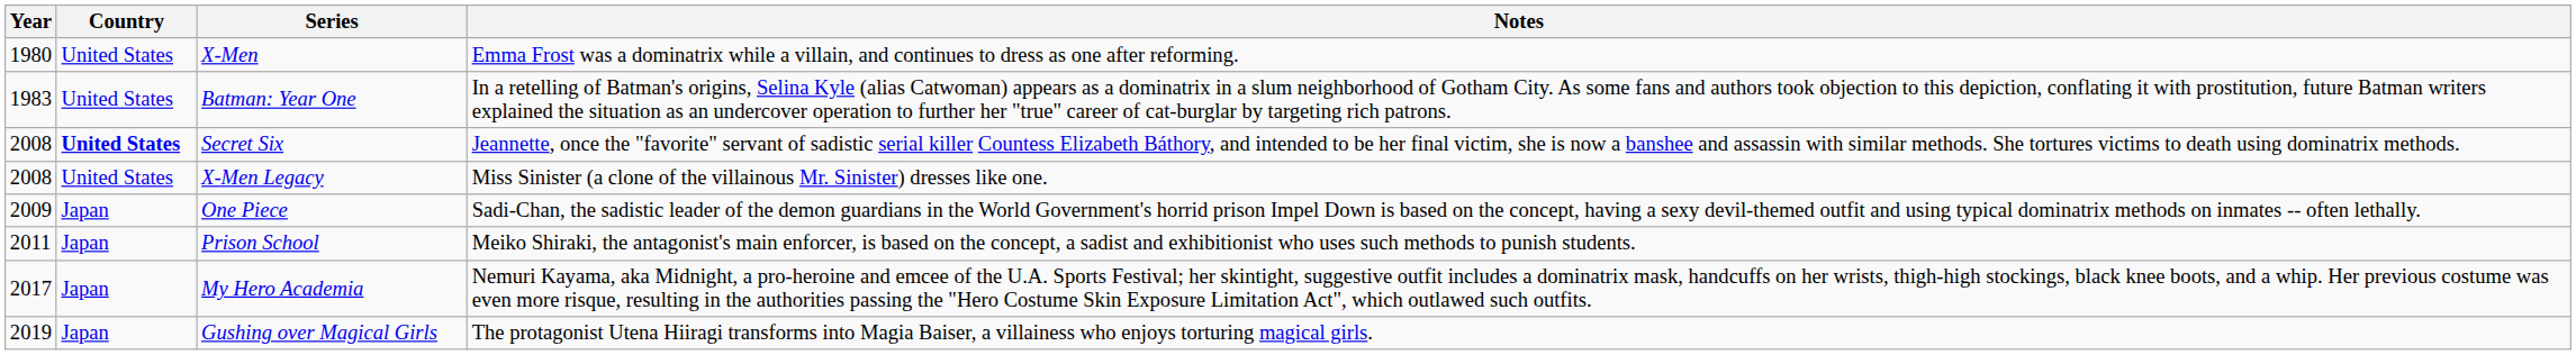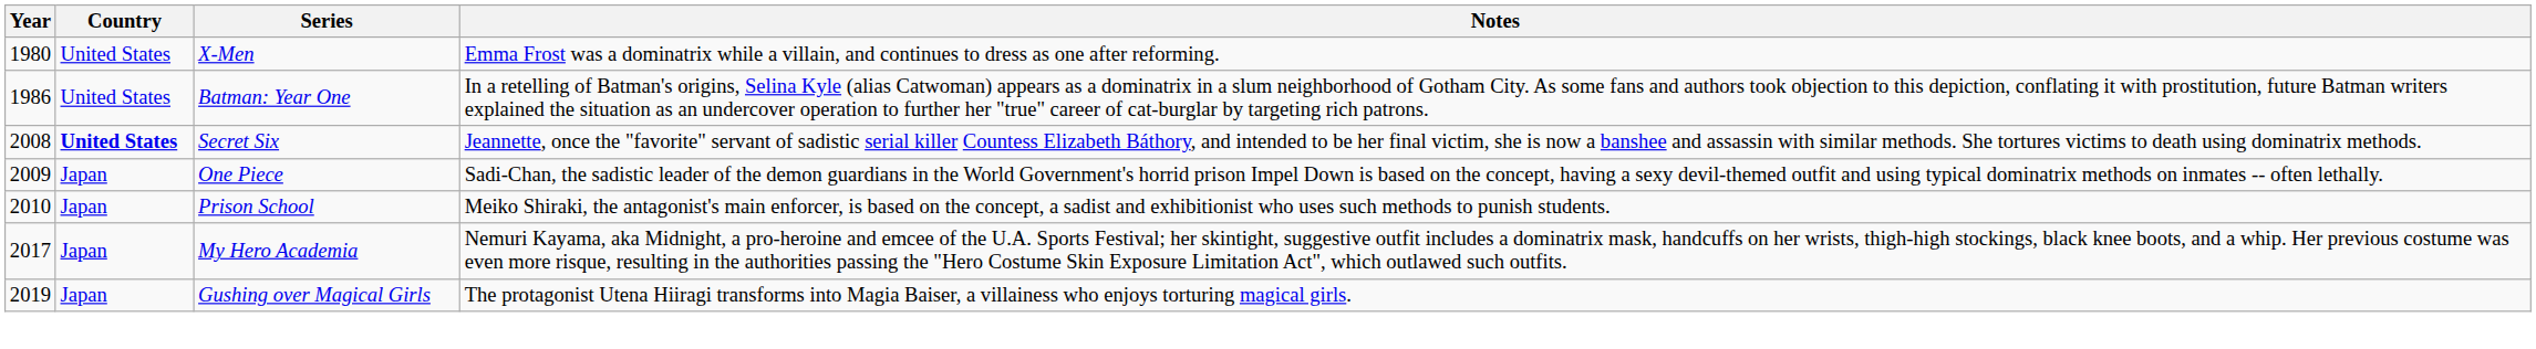Batman: Year One | Year: 1983 -> 1986
- row: 2008 | United States | X-Men Legacy | Miss Sinister (a clone of the villainous Mr. Sinister) dresses like one.
Prison School | Year: 2011 -> 2010
